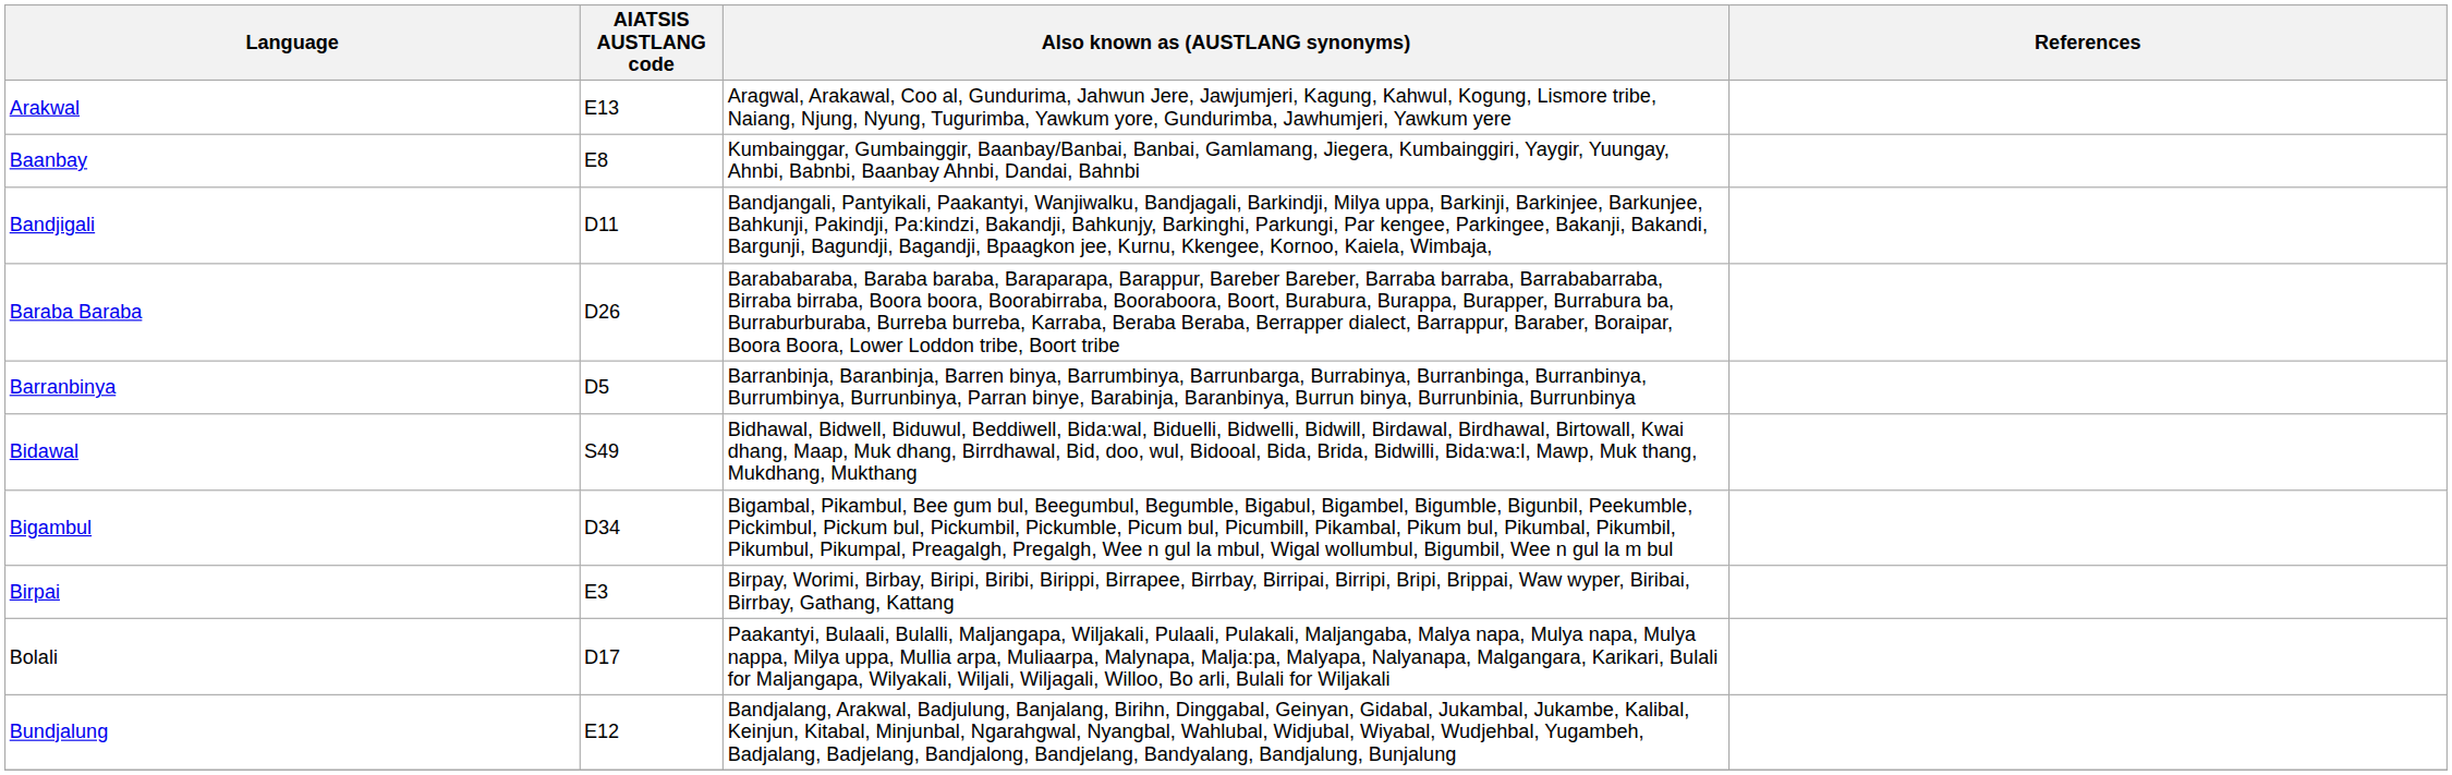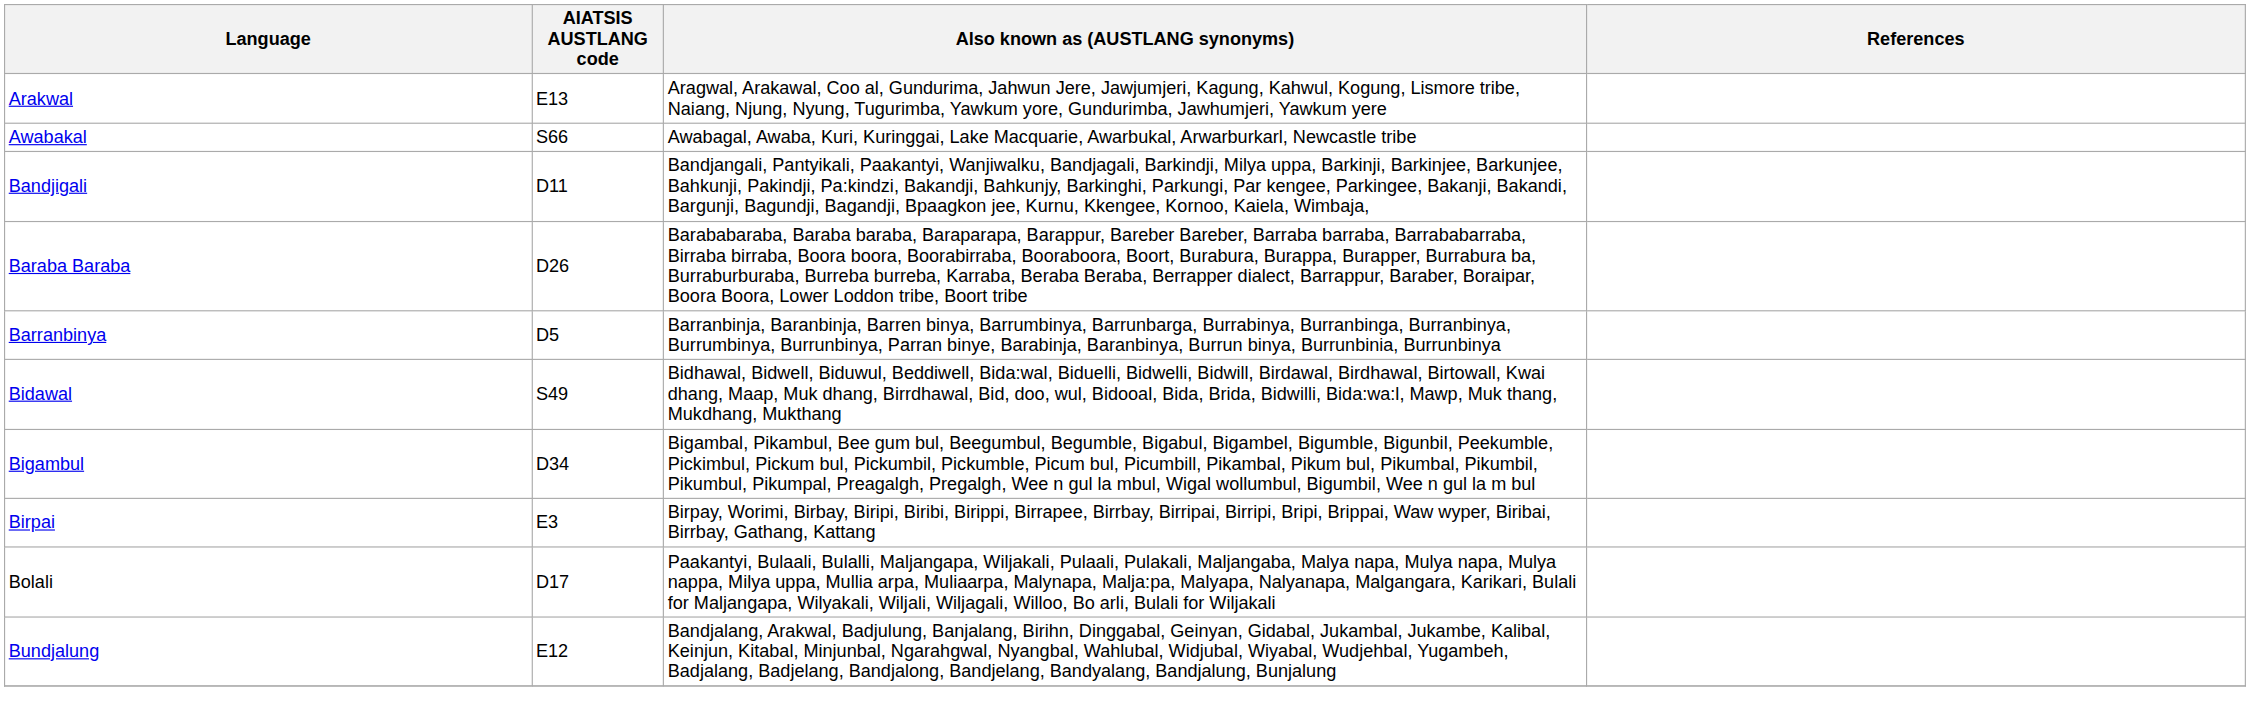+ row: Awabakal | S66 | Awabagal, Awaba, Kuri, Kuringgai, Lake Macquarie, Awarbukal, Arwarburkarl, Newcastle tribe
- row: Baanbay | E8 | Kumbainggar, Gumbainggir, Baanbay/Banbai, Banbai, Gamlamang, Jiegera, Kumbainggiri, Yaygir, Yuungay, Ahnbi, Babnbi, Baanbay Ahnbi, Dandai, Bahnbi
